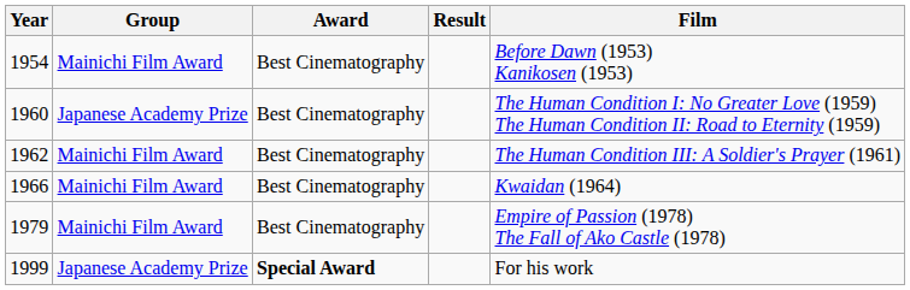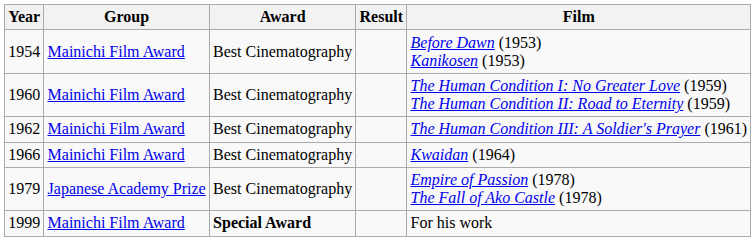1960 | Group: Japanese Academy Prize -> Mainichi Film Award
1979 | Group: Mainichi Film Award -> Japanese Academy Prize
1999 | Group: Japanese Academy Prize -> Mainichi Film Award
